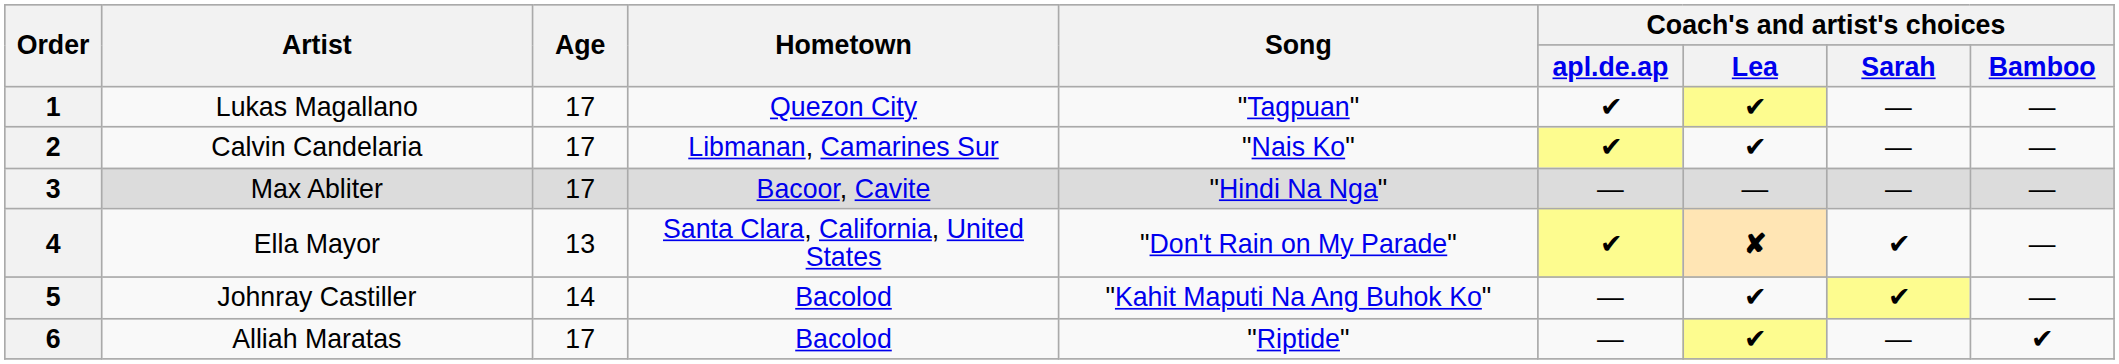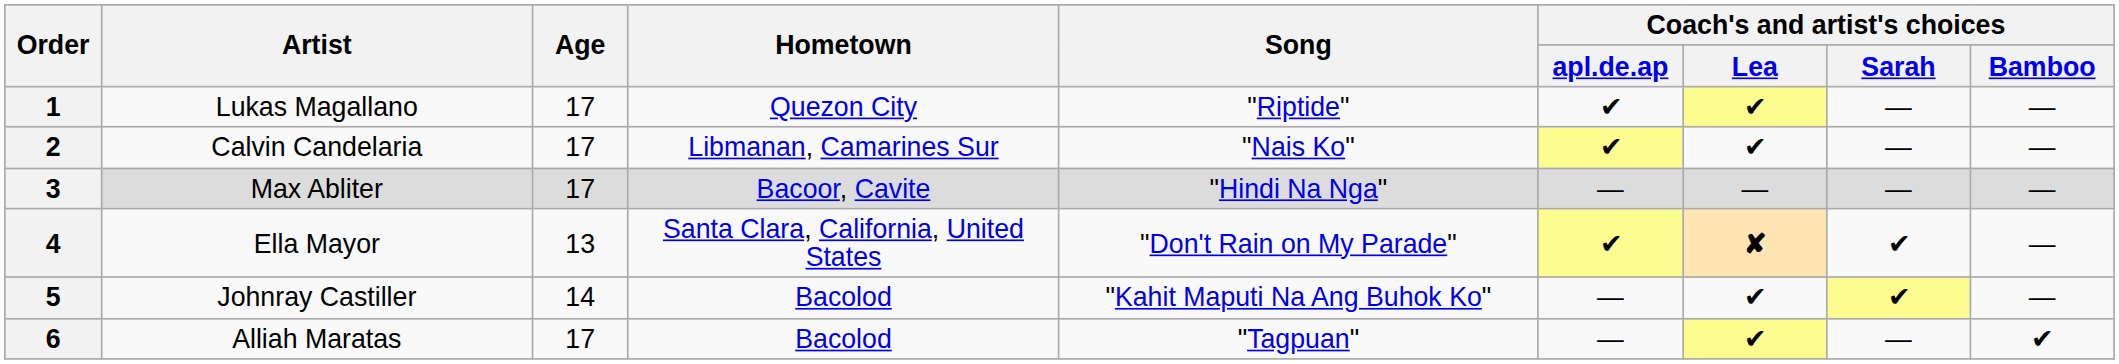1 | Song: "Tagpuan" -> "Riptide"
6 | Song: "Riptide" -> "Tagpuan"
